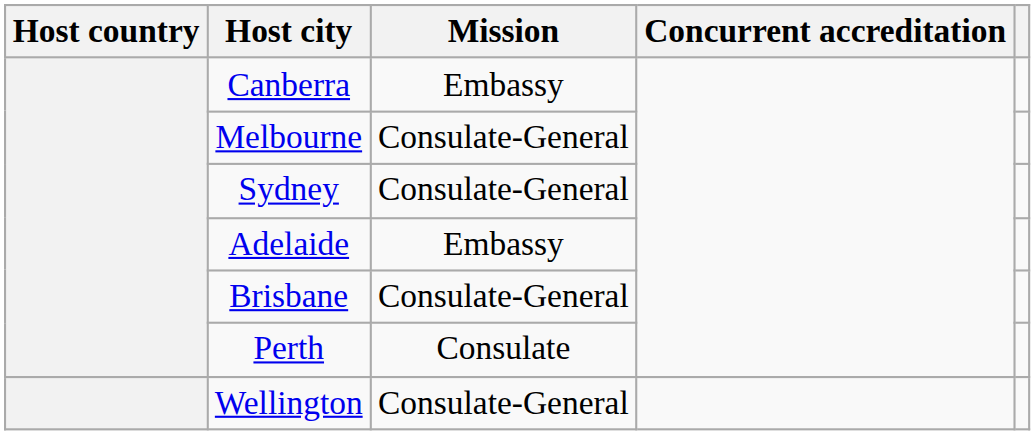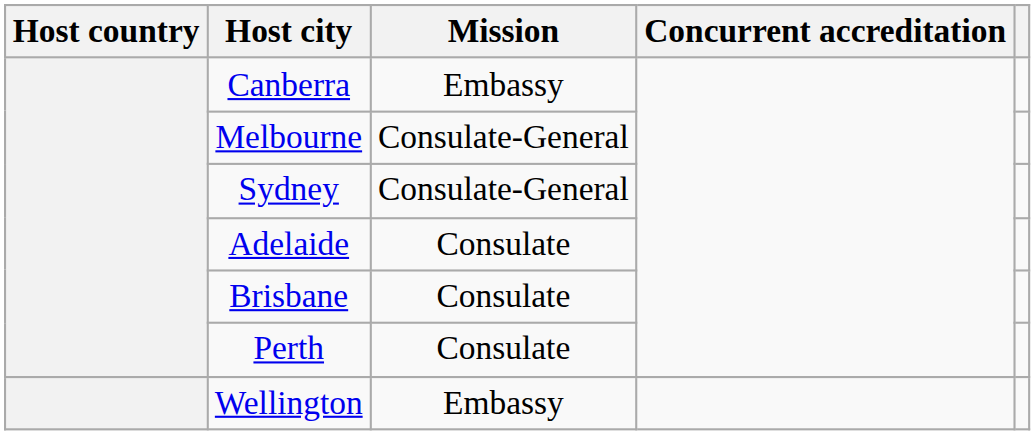Adelaide | Mission: Embassy -> Consulate
Brisbane | Mission: Consulate-General -> Consulate
Wellington | Mission: Consulate-General -> Embassy
